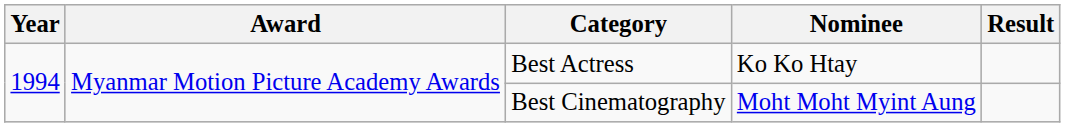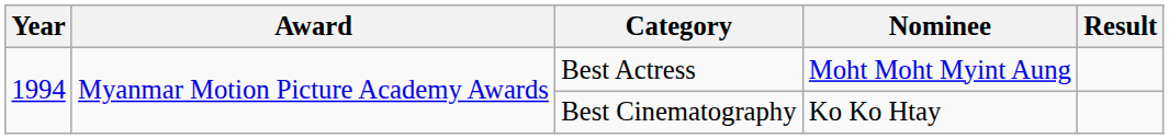Best Actress | Nominee: Ko Ko Htay -> Moht Moht Myint Aung
Best Cinematography | Nominee: Moht Moht Myint Aung -> Ko Ko Htay
